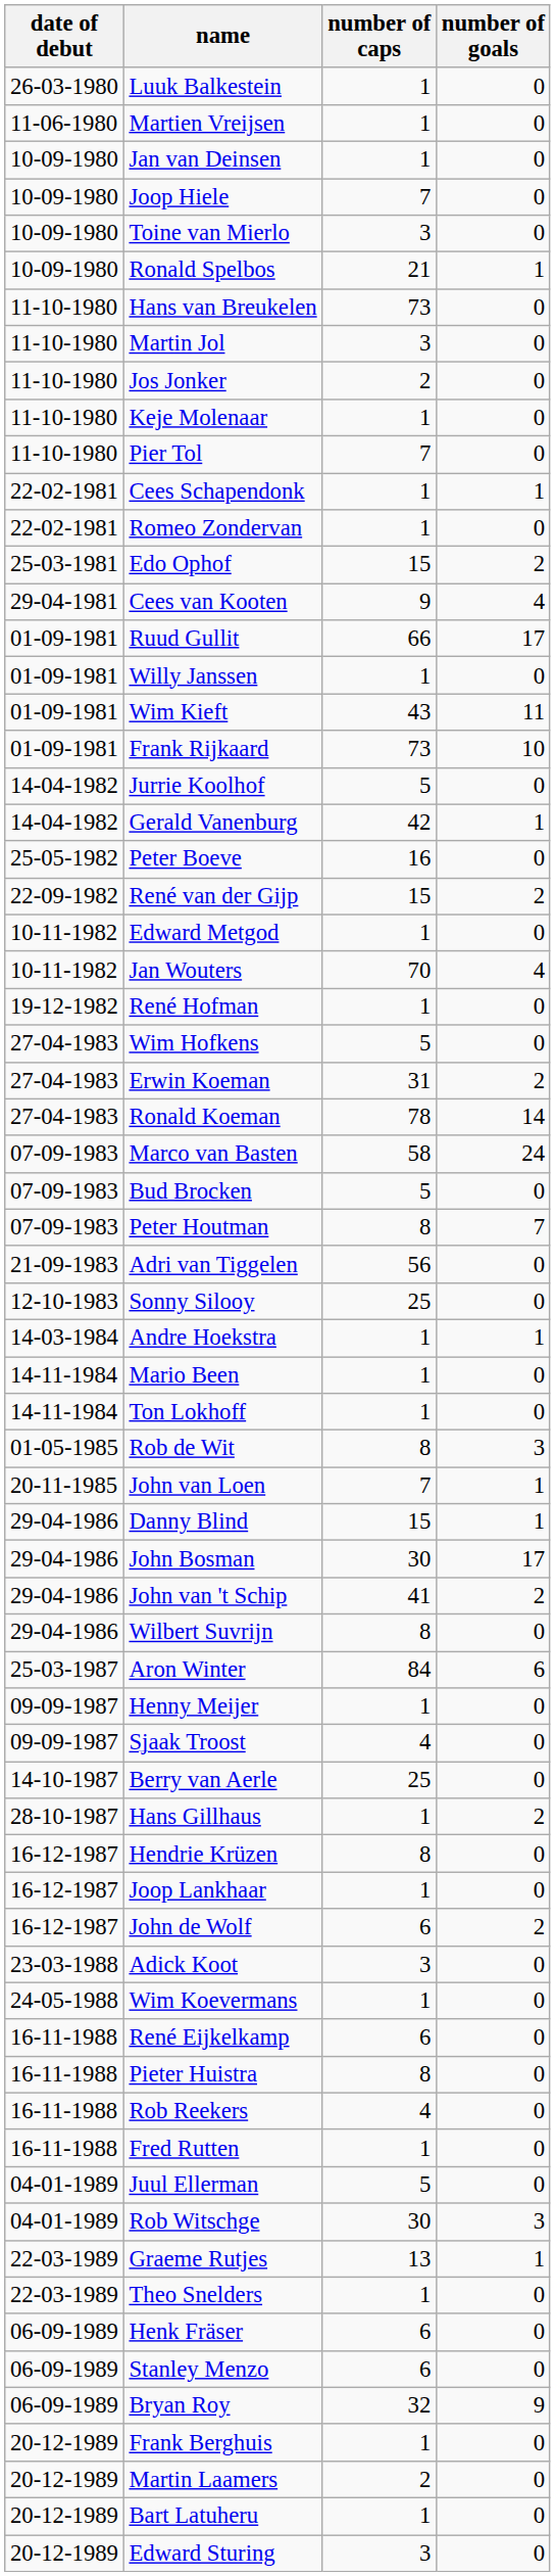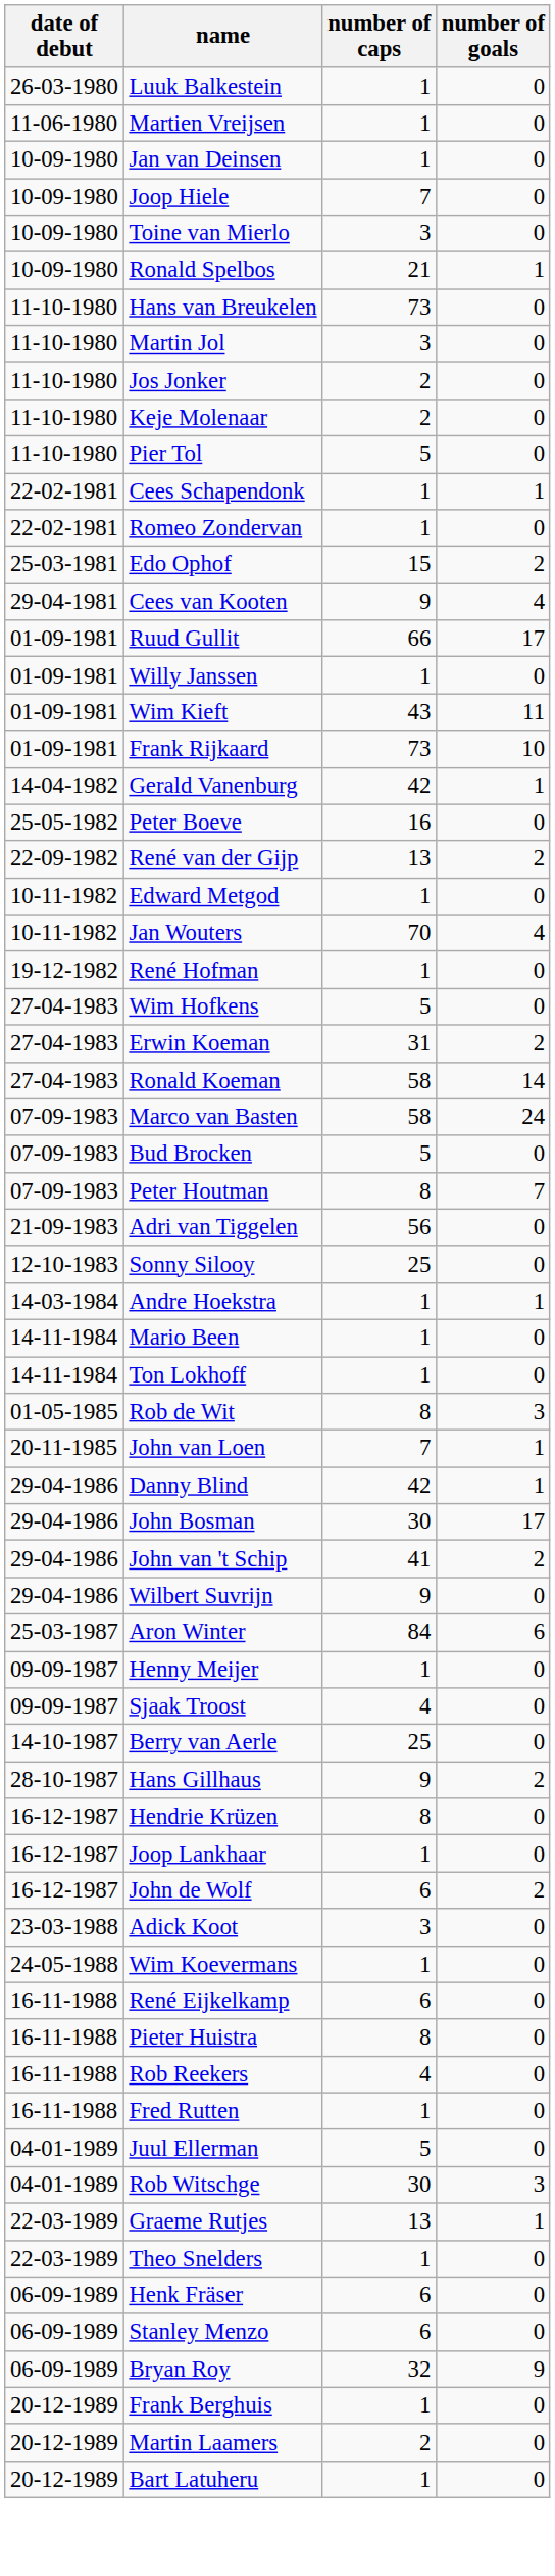Keje Molenaar | number of caps: 1 -> 2
Pier Tol | number of caps: 7 -> 5
- row: 14-04-1982 | Jurrie Koolhof | 5 | 0
René van der Gijp | number of caps: 15 -> 13
Ronald Koeman | number of caps: 78 -> 58
Danny Blind | number of caps: 15 -> 42
Wilbert Suvrijn | number of caps: 8 -> 9
Hans Gillhaus | number of caps: 1 -> 9
- row: 20-12-1989 | Edward Sturing | 3 | 0
